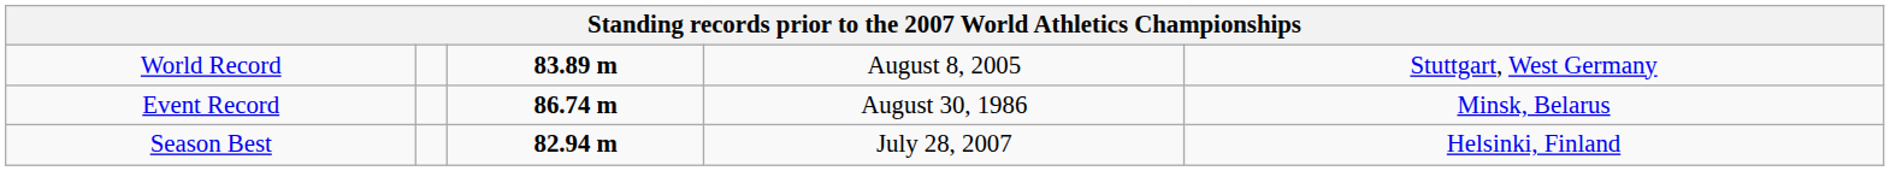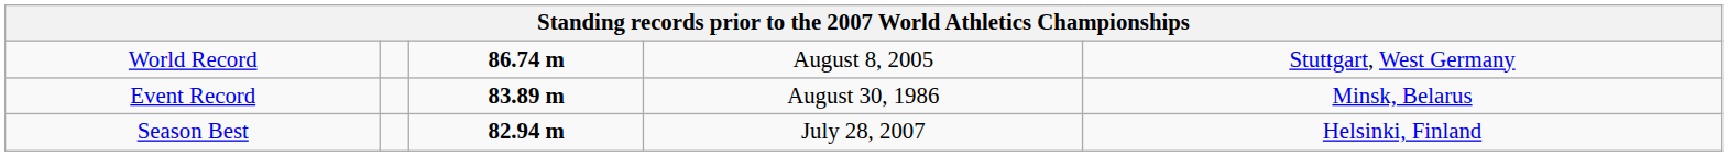World Record | column 3: 83.89 m -> 86.74 m
Event Record | column 3: 86.74 m -> 83.89 m
